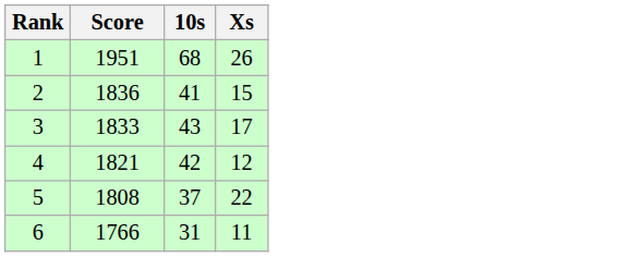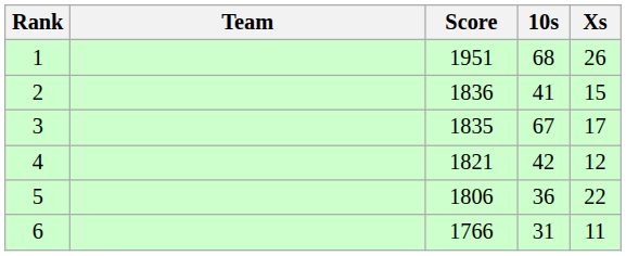+ column: Team
3 | Score: 1833 -> 1835
3 | 10s: 43 -> 67
5 | Score: 1808 -> 1806
5 | 10s: 37 -> 36
